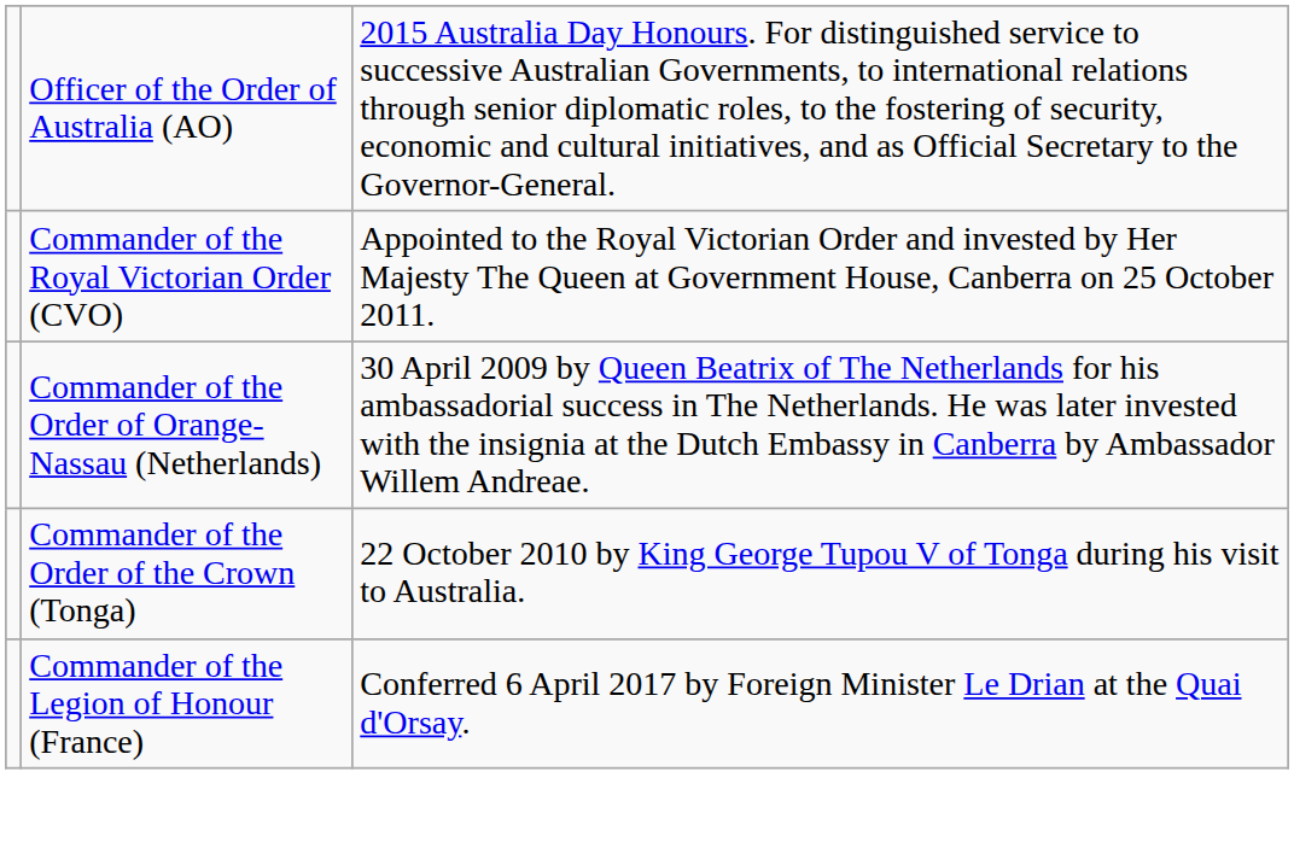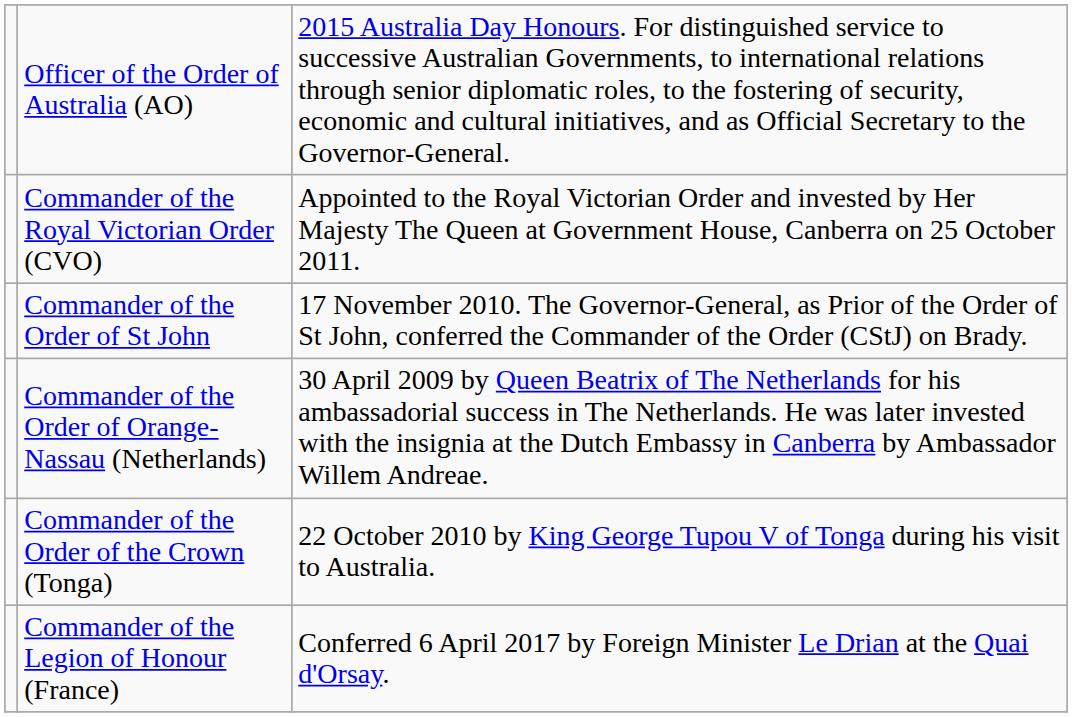+ row: Commander of the Order of St John | 17 November 2010. The Governor-General, as Prior of the Order of St John, conferred the Commander of the Order (CStJ) on Brady.
